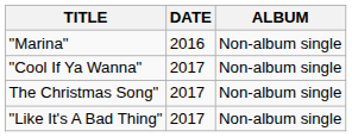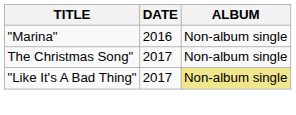- row: "Cool If Ya Wanna" | 2017 | Non-album single
"Like It's A Bad Thing" | ALBUM: no background -> khaki background
